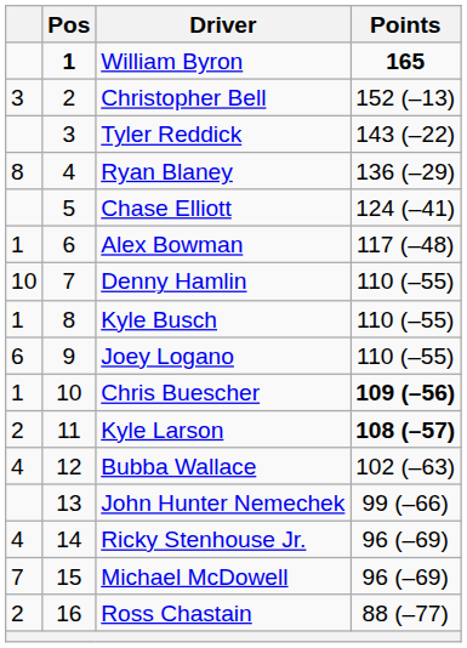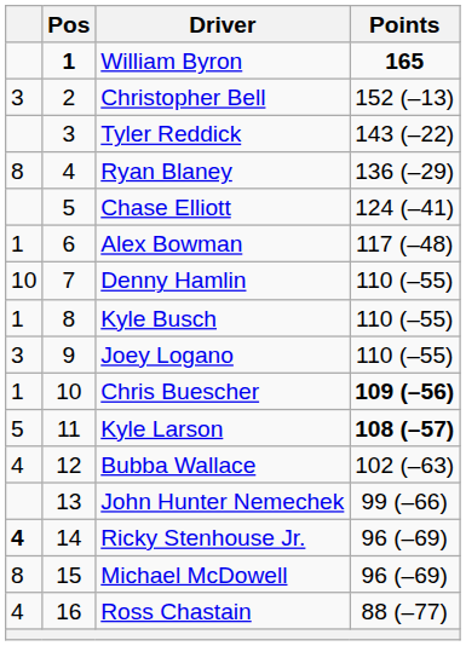Joey Logano | column 1: 6 -> 3
Kyle Larson | column 1: 2 -> 5
Ricky Stenhouse Jr. | column 1: normal -> bold
Michael McDowell | column 1: 7 -> 8
Ross Chastain | column 1: 2 -> 4
